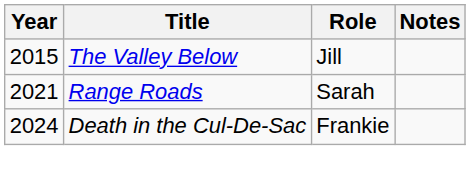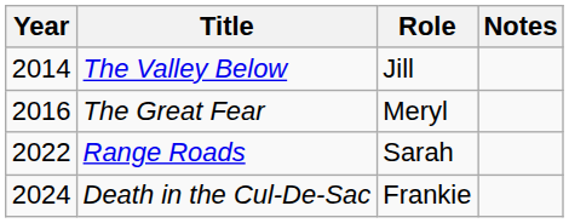The Valley Below | Year: 2015 -> 2014
+ row: 2016 | The Great Fear | Meryl
Range Roads | Year: 2021 -> 2022
